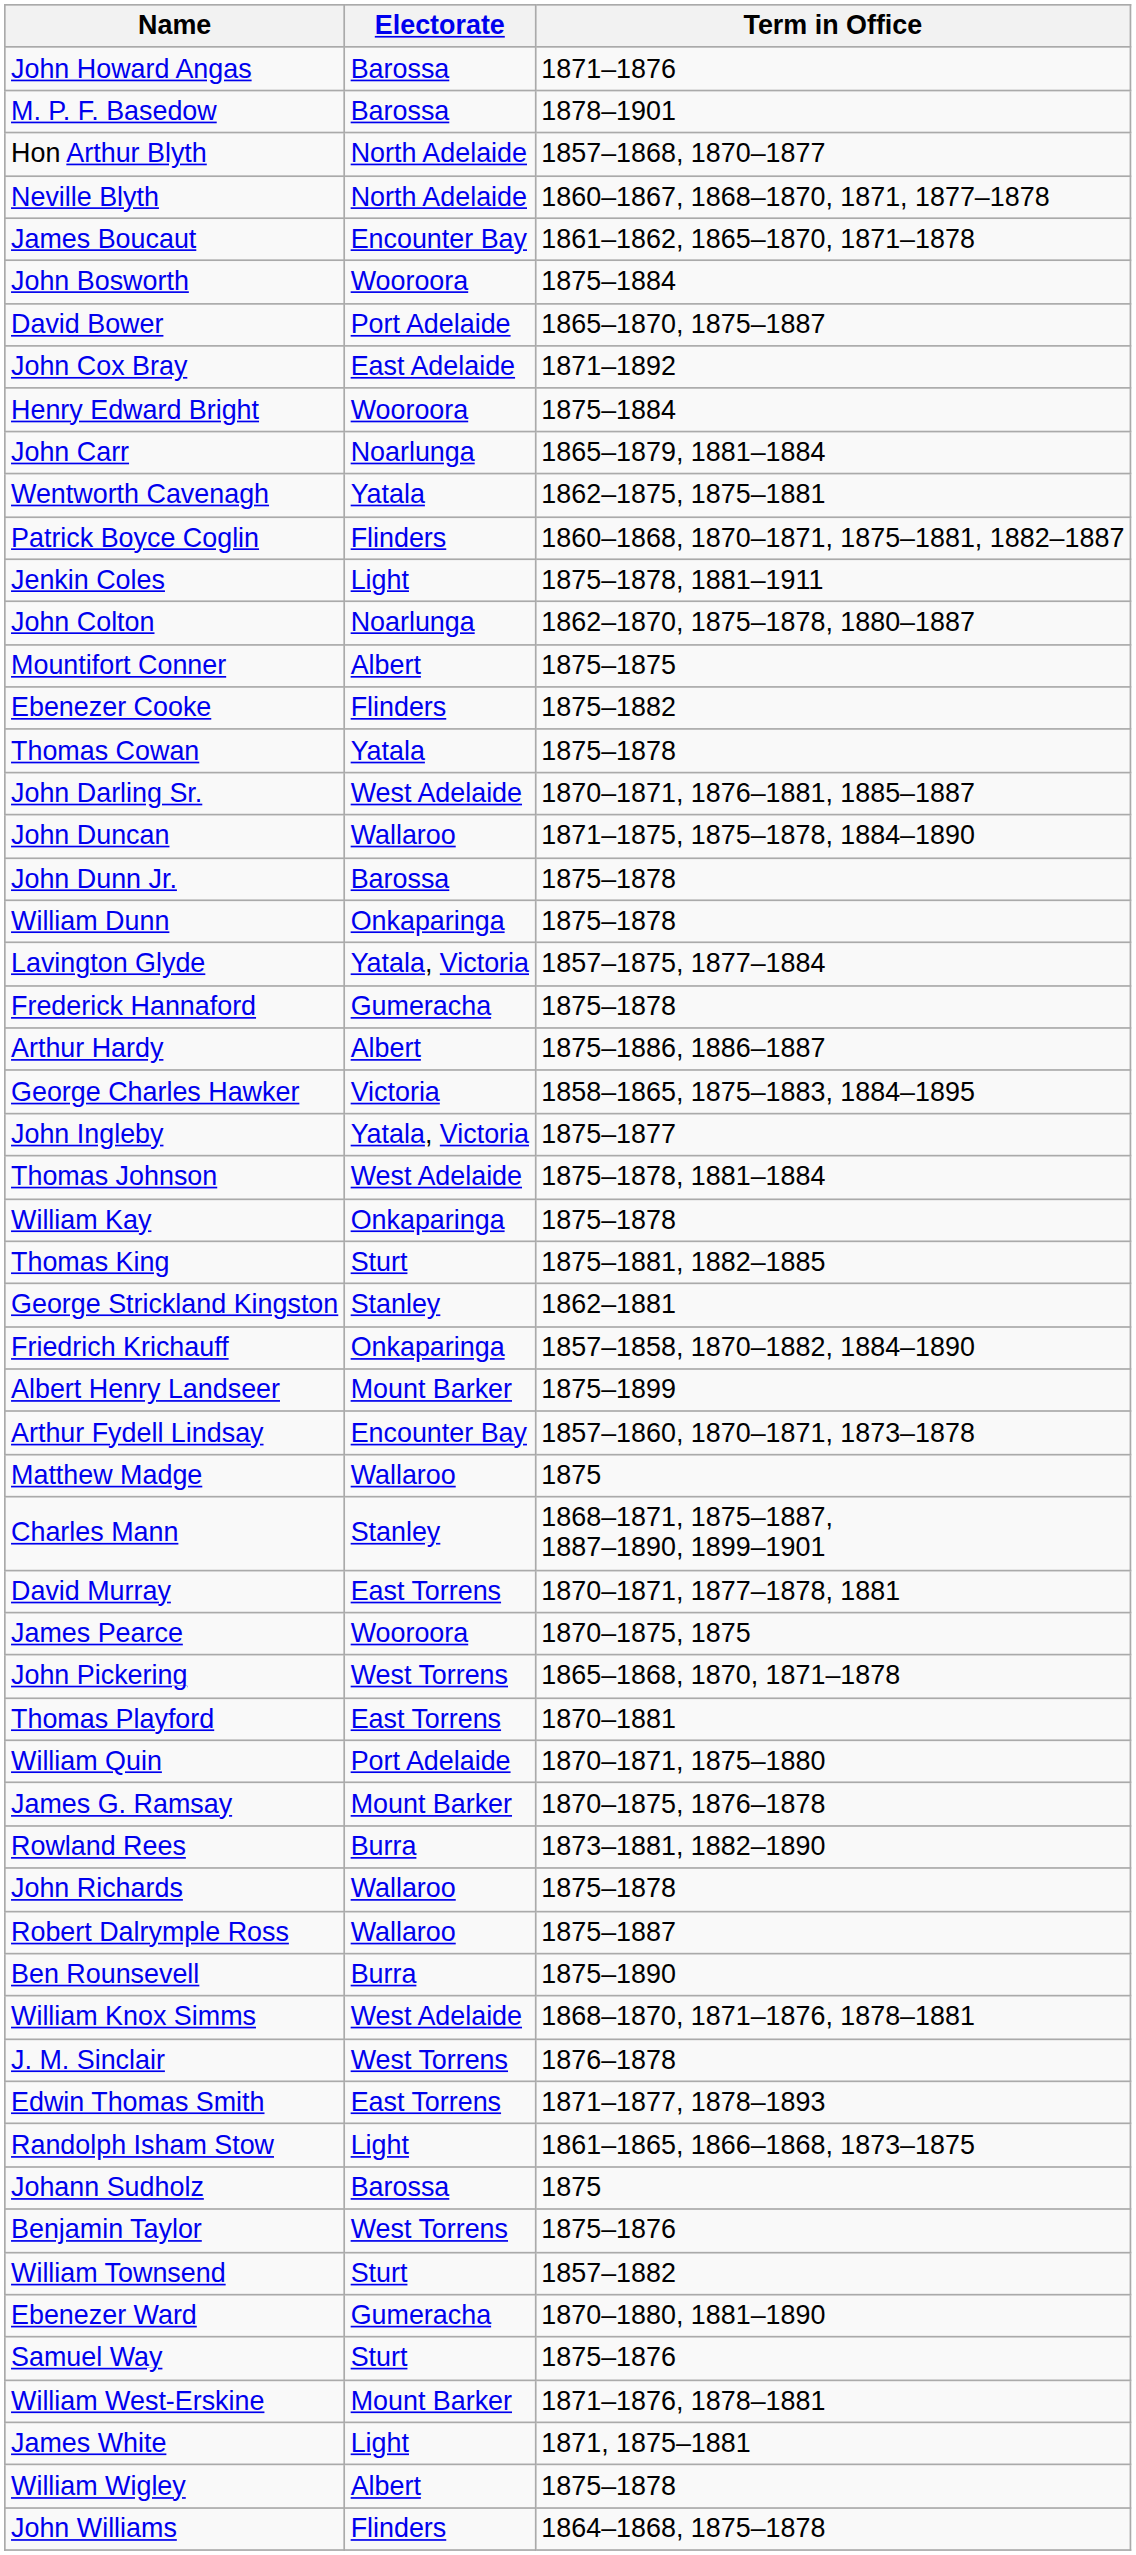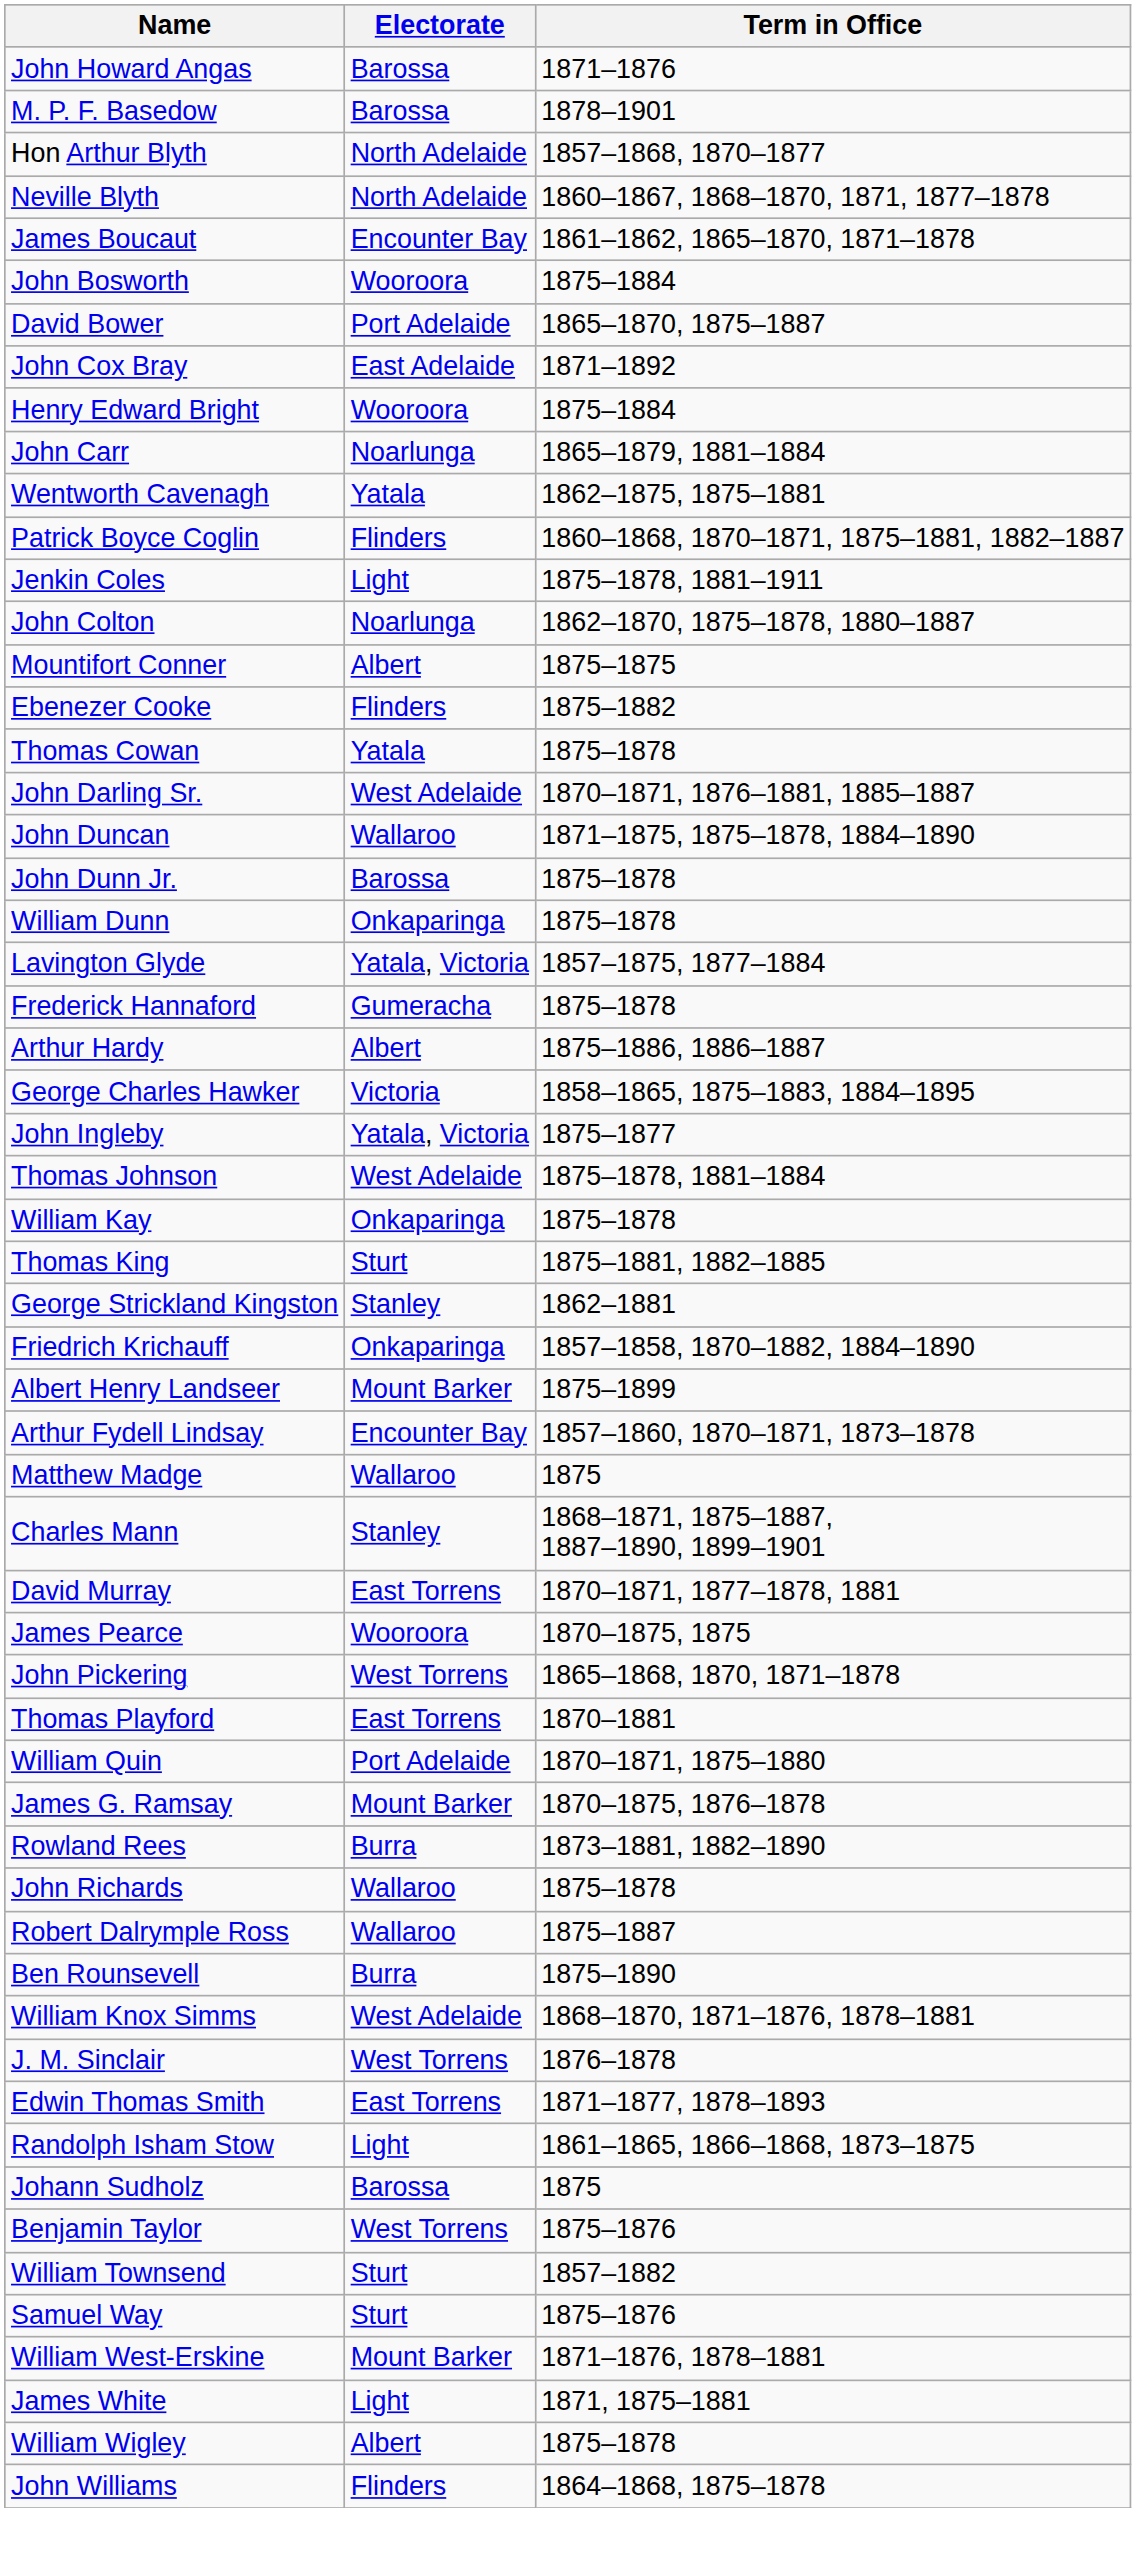- row: Ebenezer Ward | Gumeracha | 1870–1880, 1881–1890
